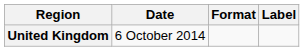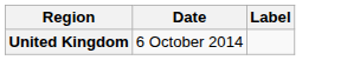- column: Format
